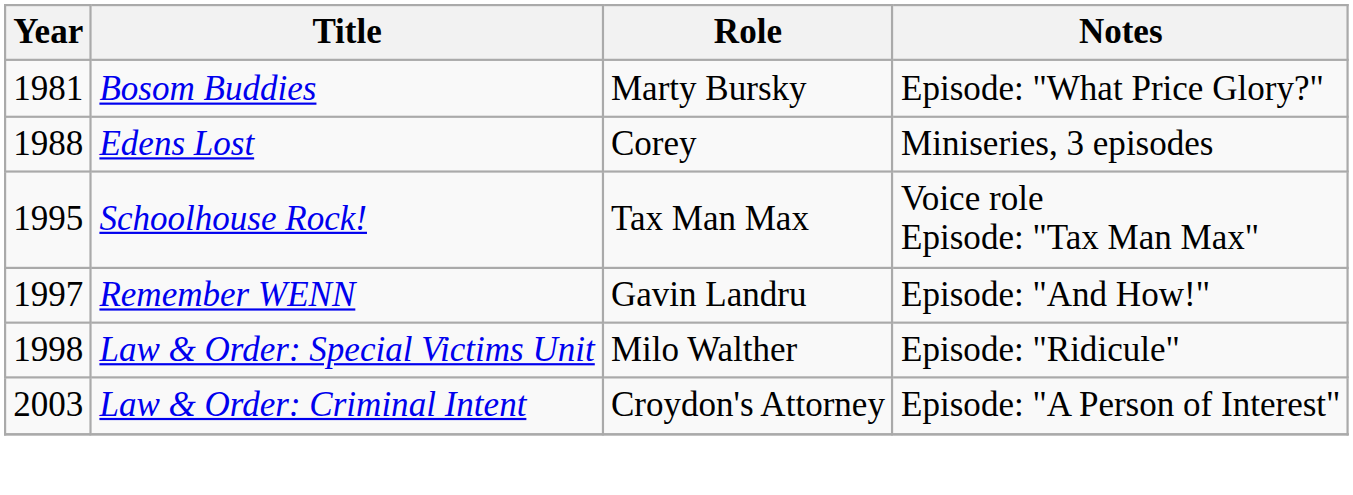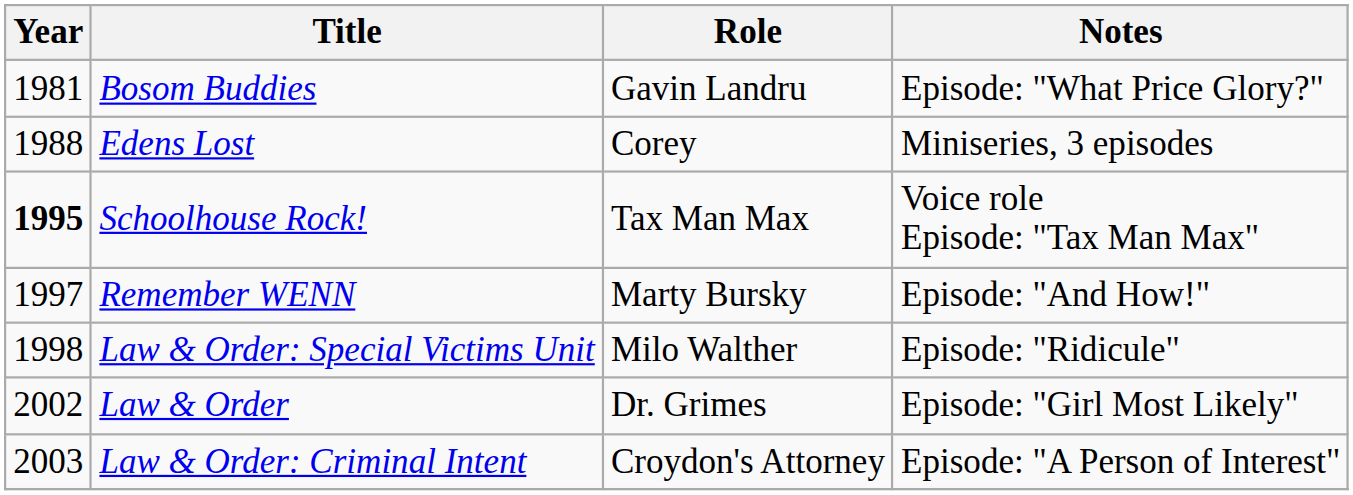Bosom Buddies | Role: Marty Bursky -> Gavin Landru
Schoolhouse Rock! | Year: normal -> bold
Remember WENN | Role: Gavin Landru -> Marty Bursky
+ row: 2002 | Law & Order | Dr. Grimes | Episode: "Girl Most Likely"
